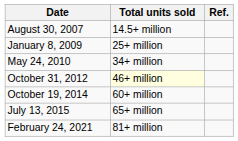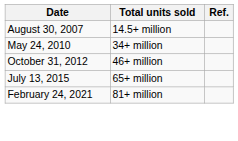- row: January 8, 2009 | 25+ million
October 31, 2012 | Total units sold: lightyellow background -> no background
- row: October 19, 2014 | 60+ million
